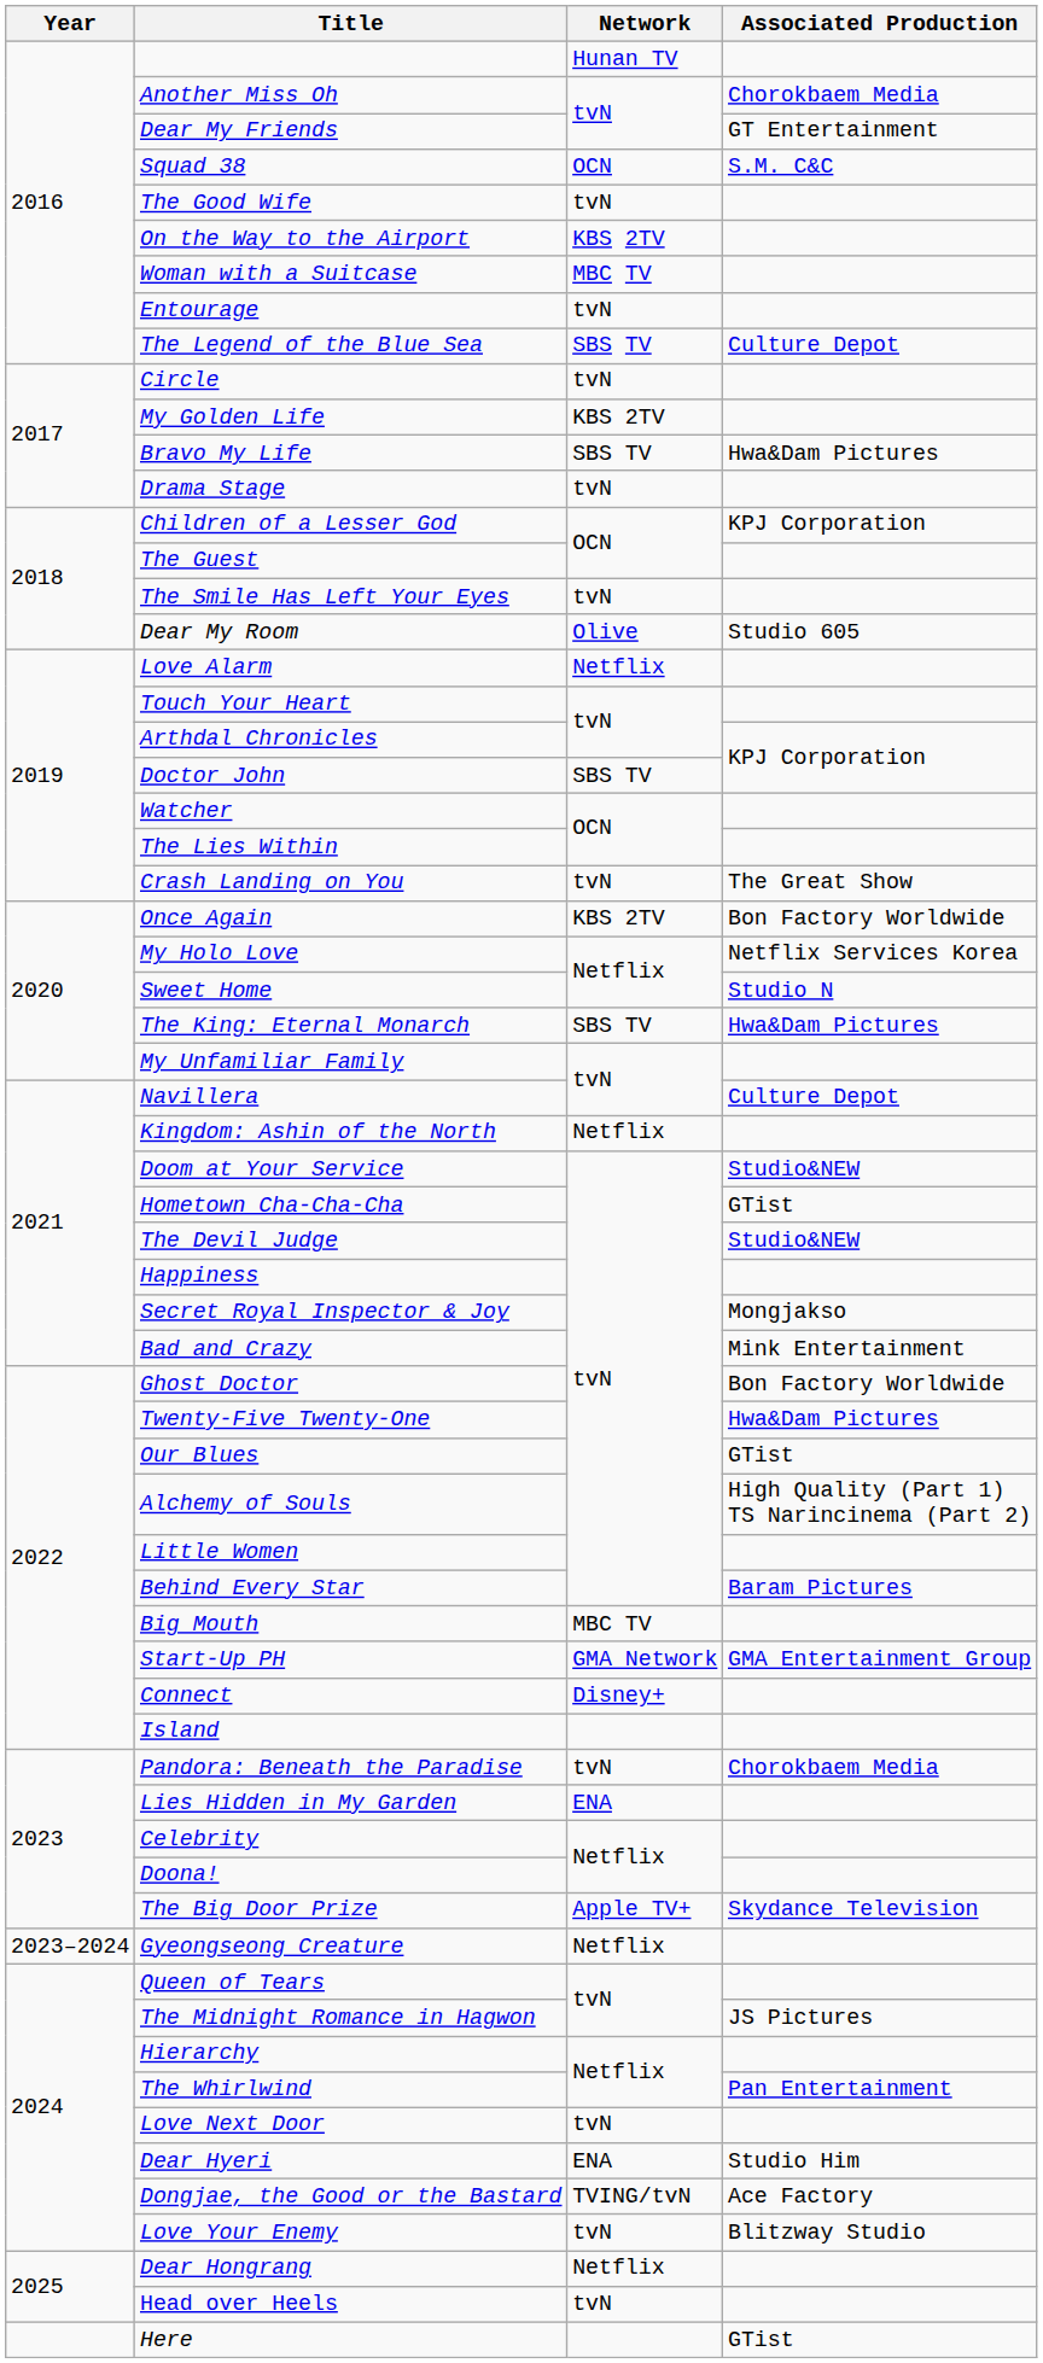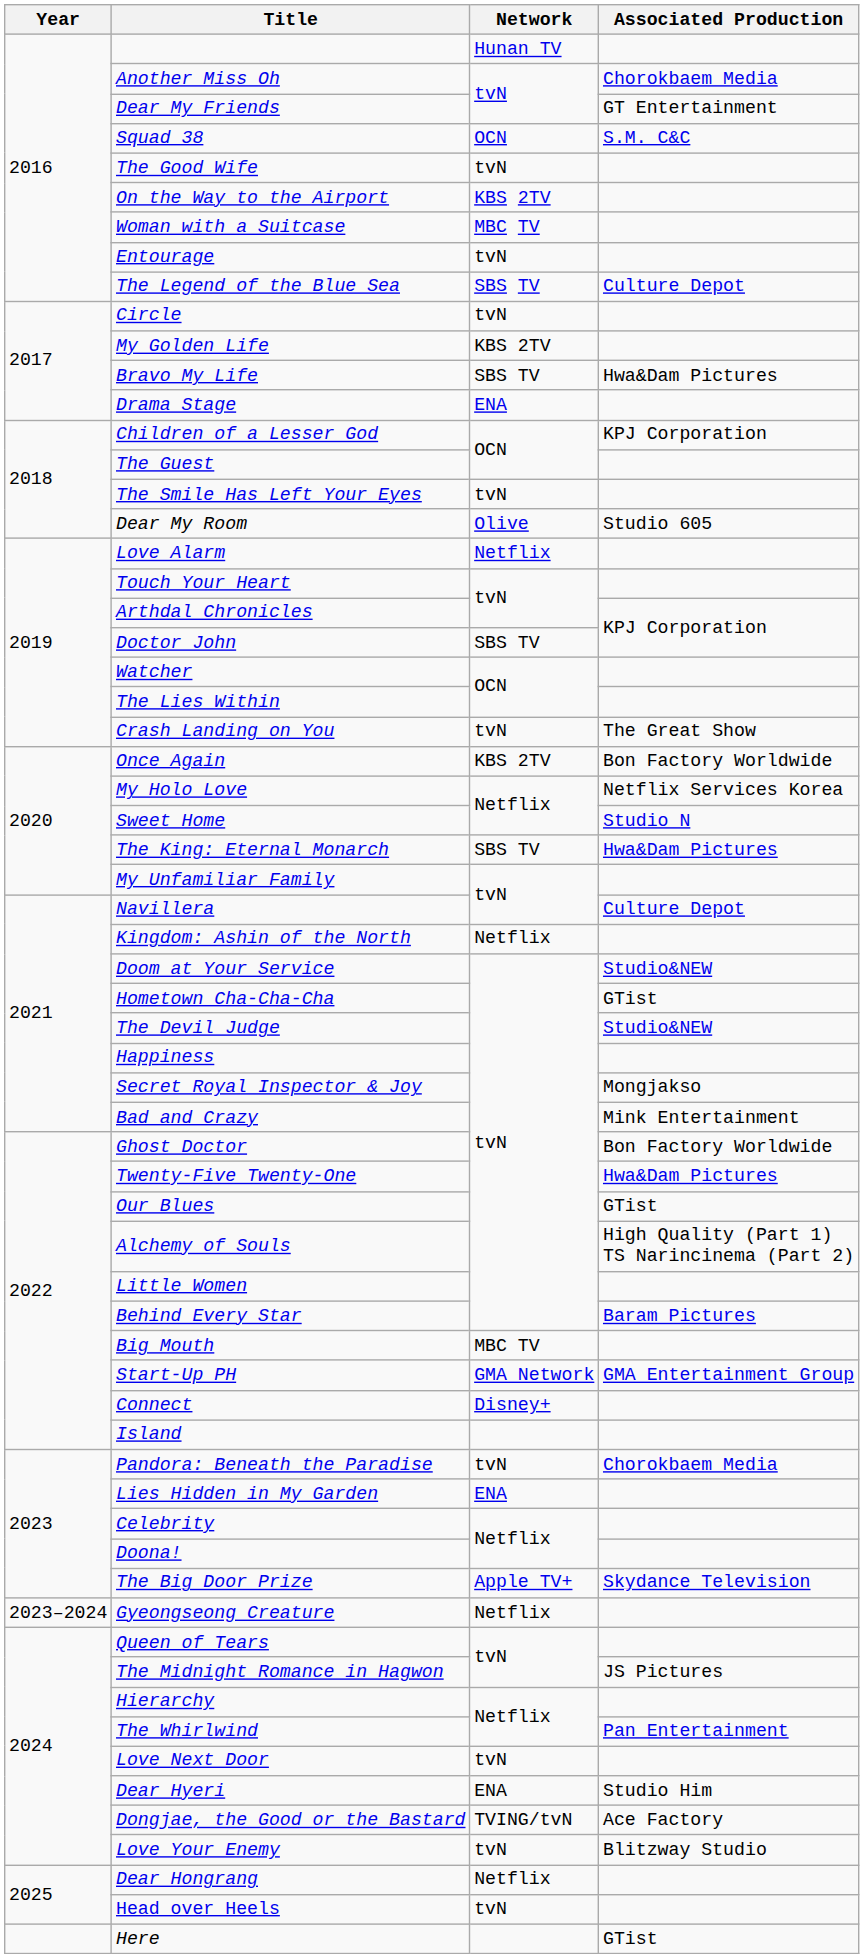Drama Stage | Network: tvN -> ENA
